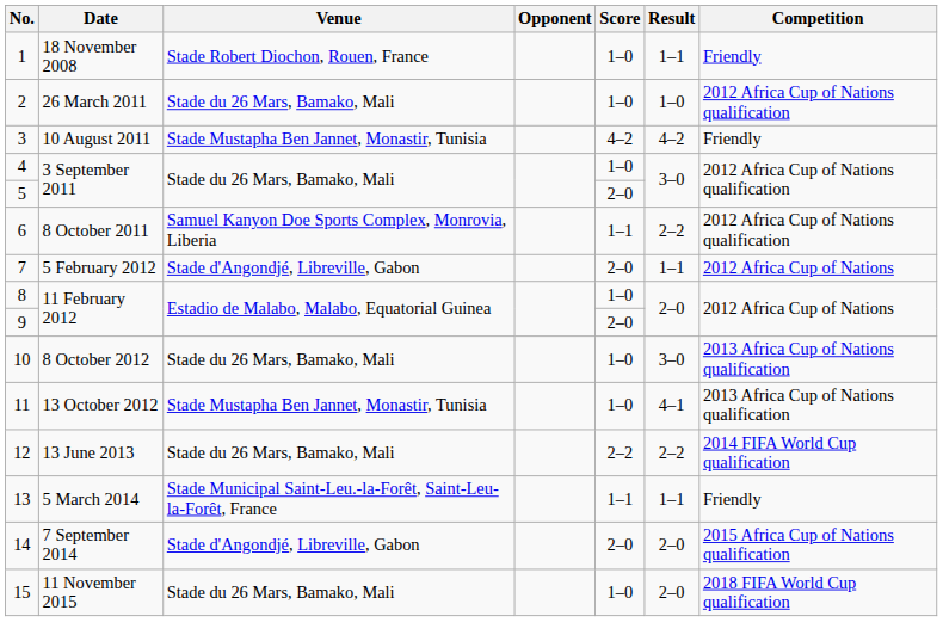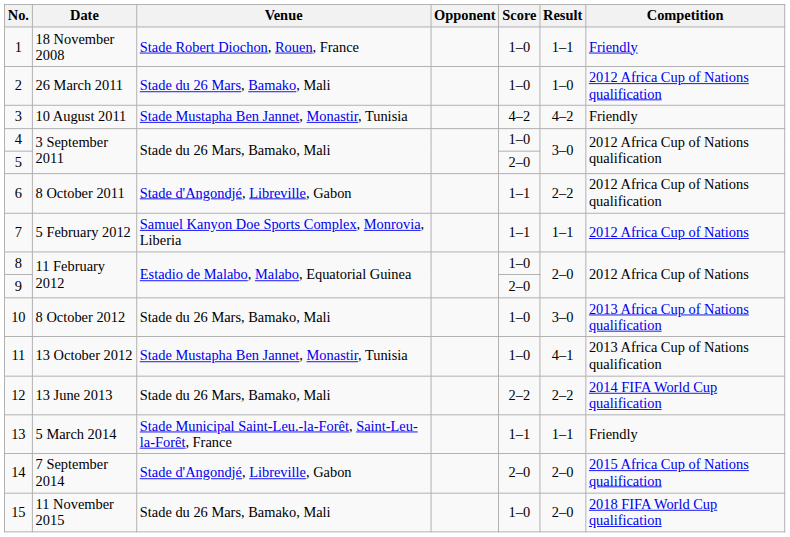6 | Venue: Samuel Kanyon Doe Sports Complex, Monrovia, Liberia -> Stade d'Angondjé, Libreville, Gabon
7 | Venue: Stade d'Angondjé, Libreville, Gabon -> Samuel Kanyon Doe Sports Complex, Monrovia, Liberia
7 | Score: 2–0 -> 1–1
